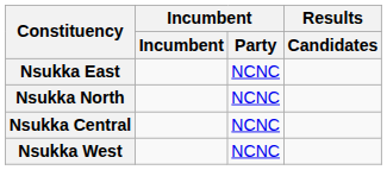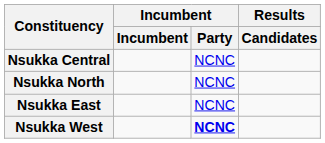rows swapped: Nsukka Central <-> Nsukka East
Nsukka West | Incumbent / Party: normal -> bold
